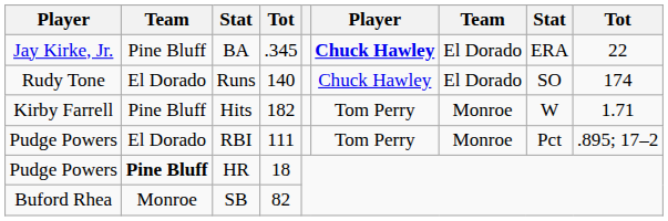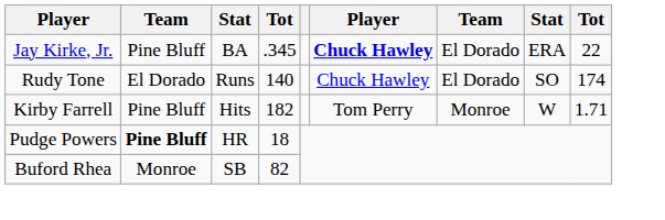- row: Pudge Powers | El Dorado | RBI | 111 | Tom Perry | Monroe | Pct | .895; 17–2
